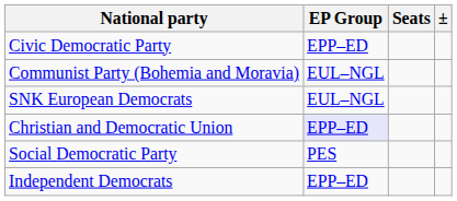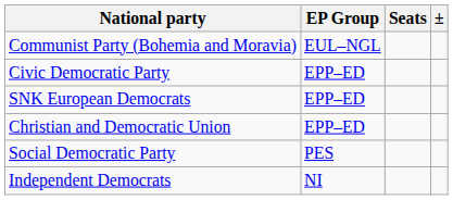rows swapped: Civic Democratic Party <-> Communist Party (Bohemia and Moravia)
SNK European Democrats | EP Group: EUL–NGL -> EPP–ED
Christian and Democratic Union | EP Group: lavender background -> no background
Independent Democrats | EP Group: EPP–ED -> NI
